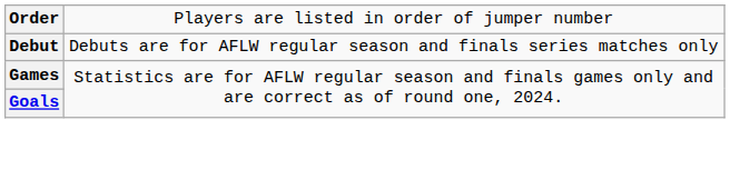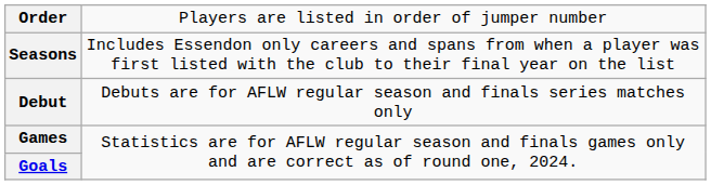+ row: Seasons | Includes Essendon only careers and spans from when a player was first listed with the club to their final year on the list
